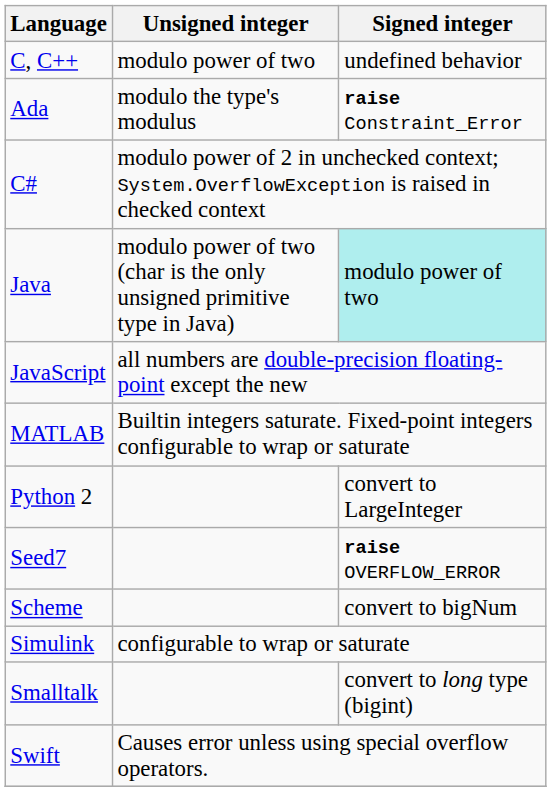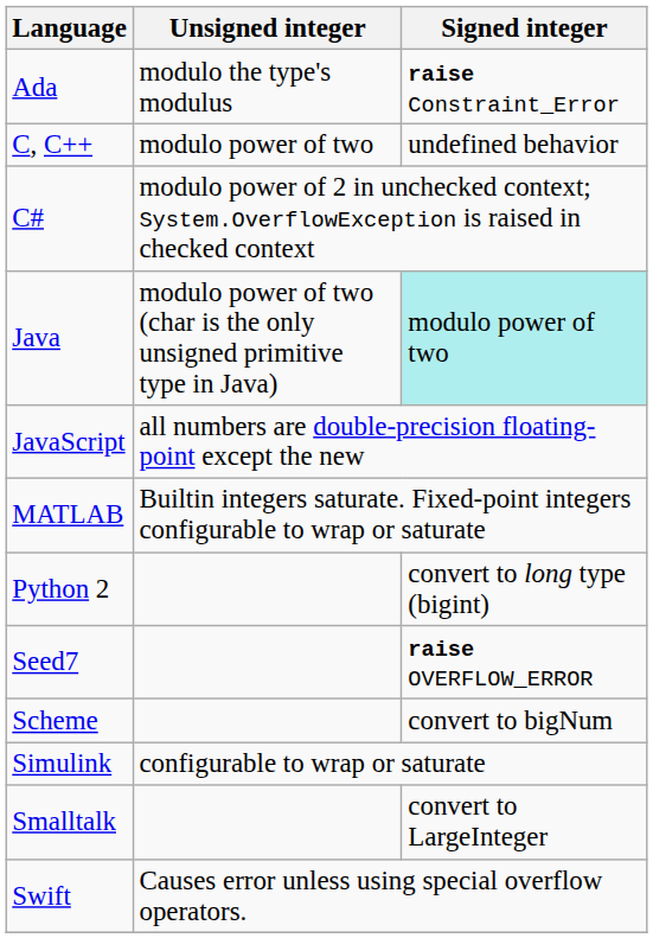rows swapped: Ada <-> C, C++
Python 2 | Signed integer: convert to LargeInteger -> convert to long type (bigint)
Smalltalk | Signed integer: convert to long type (bigint) -> convert to LargeInteger
